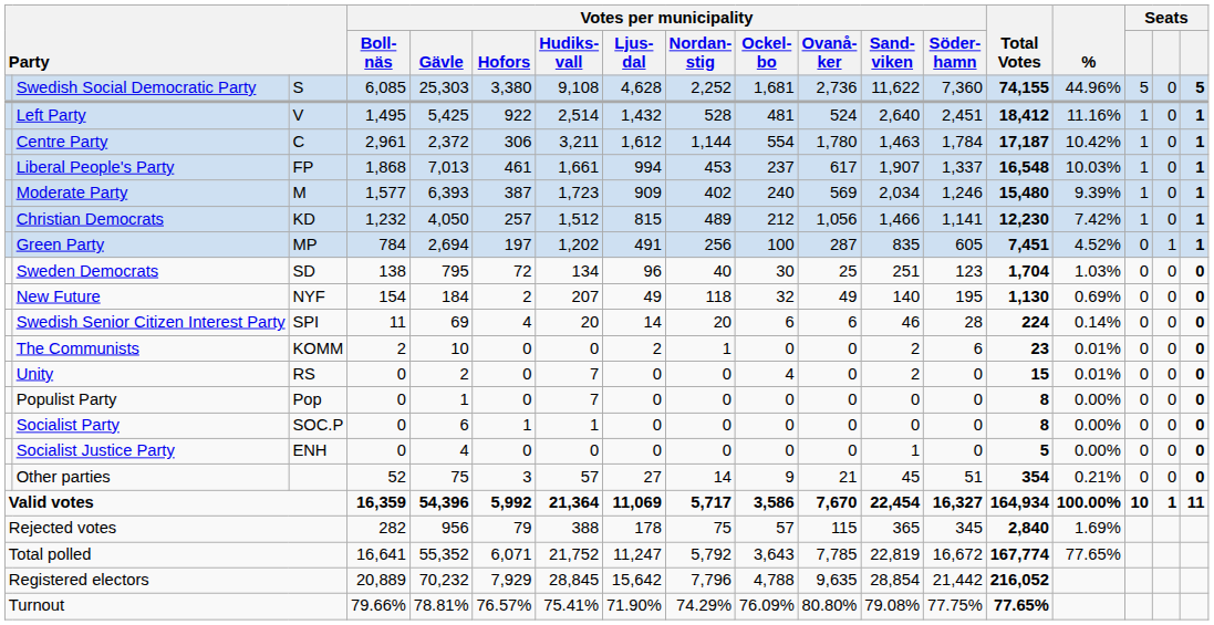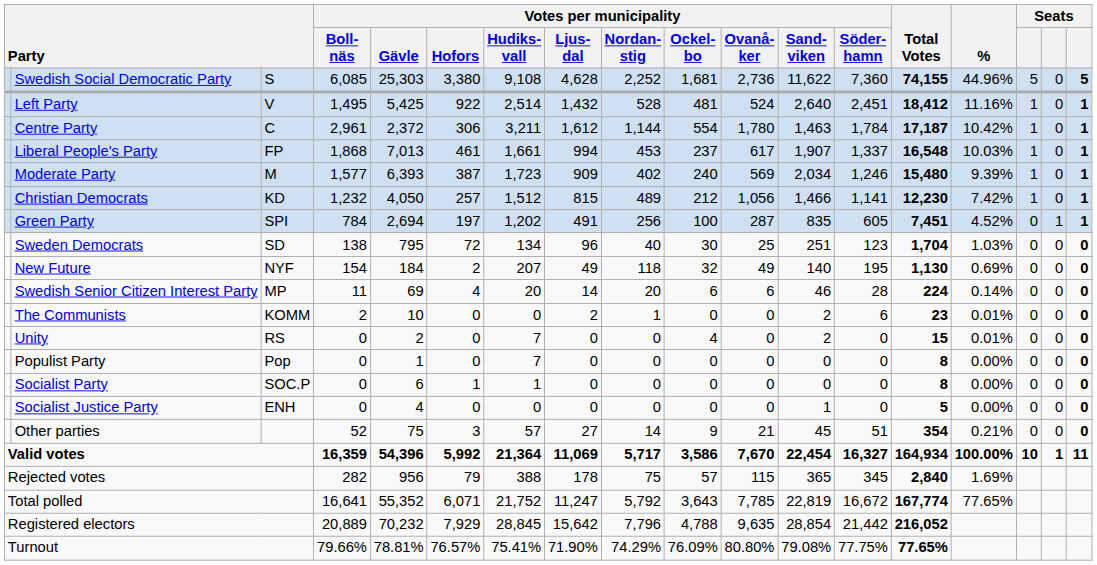Green Party | column 3: MP -> SPI
Swedish Senior Citizen Interest Party | column 3: SPI -> MP
